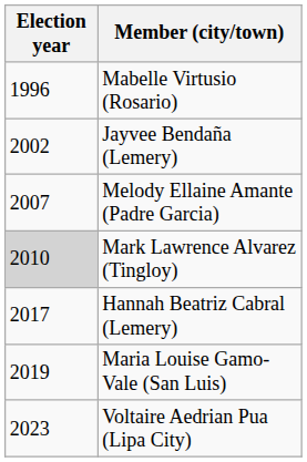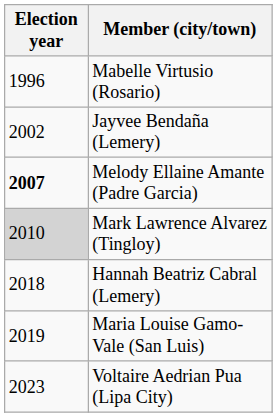Melody Ellaine Amante (Padre Garcia) | Election year: normal -> bold
Hannah Beatriz Cabral (Lemery) | Election year: 2017 -> 2018
